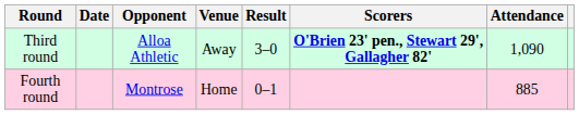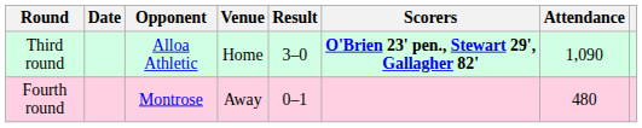Third round | Venue: Away -> Home
Fourth round | Venue: Home -> Away
Fourth round | Attendance: 885 -> 480
